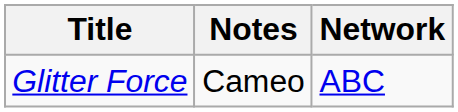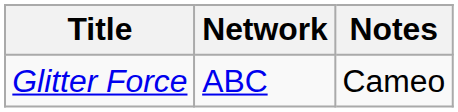columns swapped: Network <-> Notes
